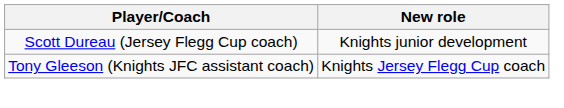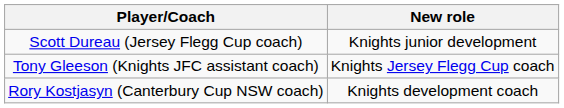+ row: Rory Kostjasyn (Canterbury Cup NSW coach) | Knights development coach
